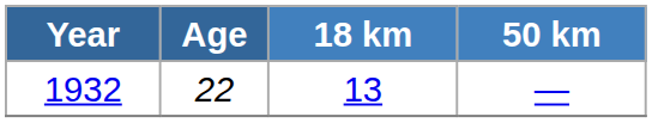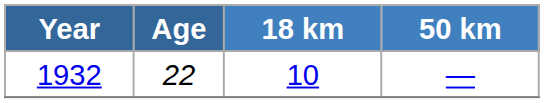1932 | 18 km: 13 -> 10
